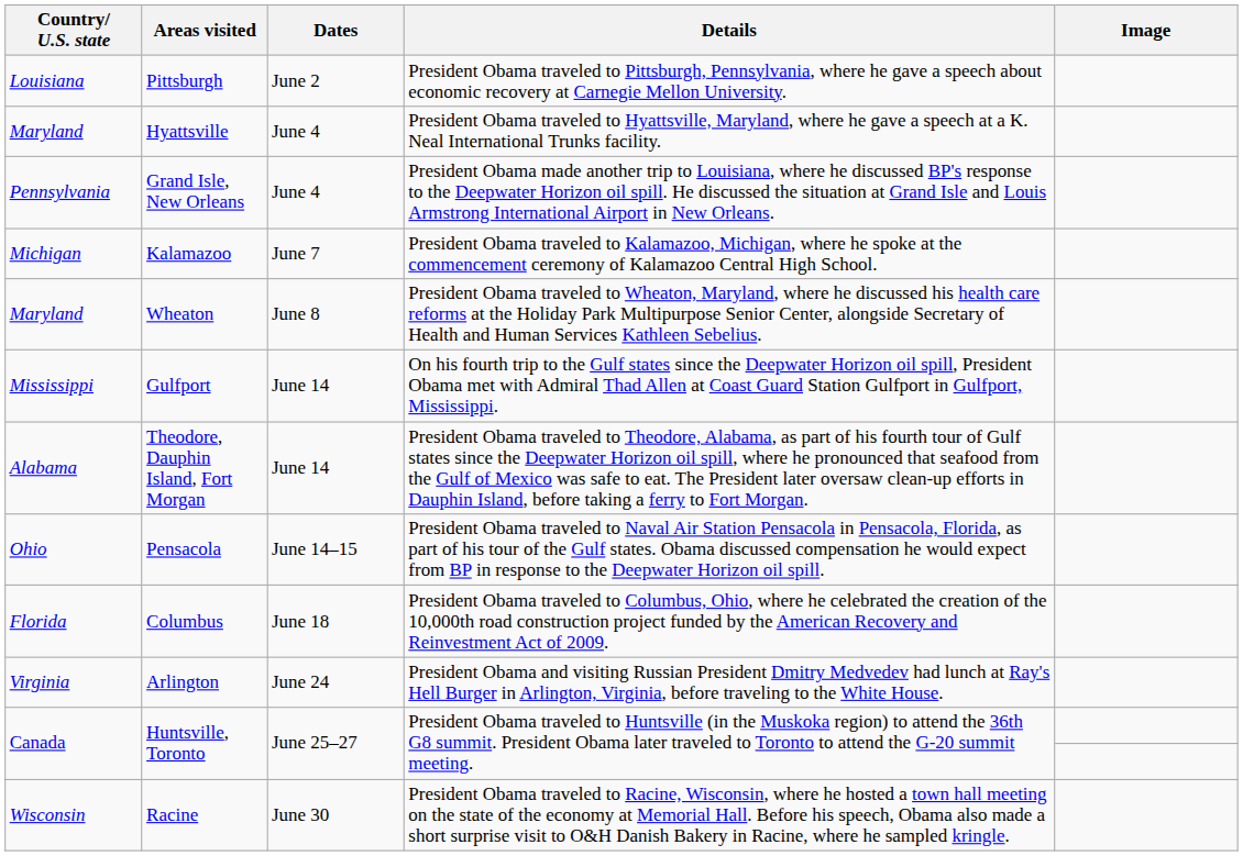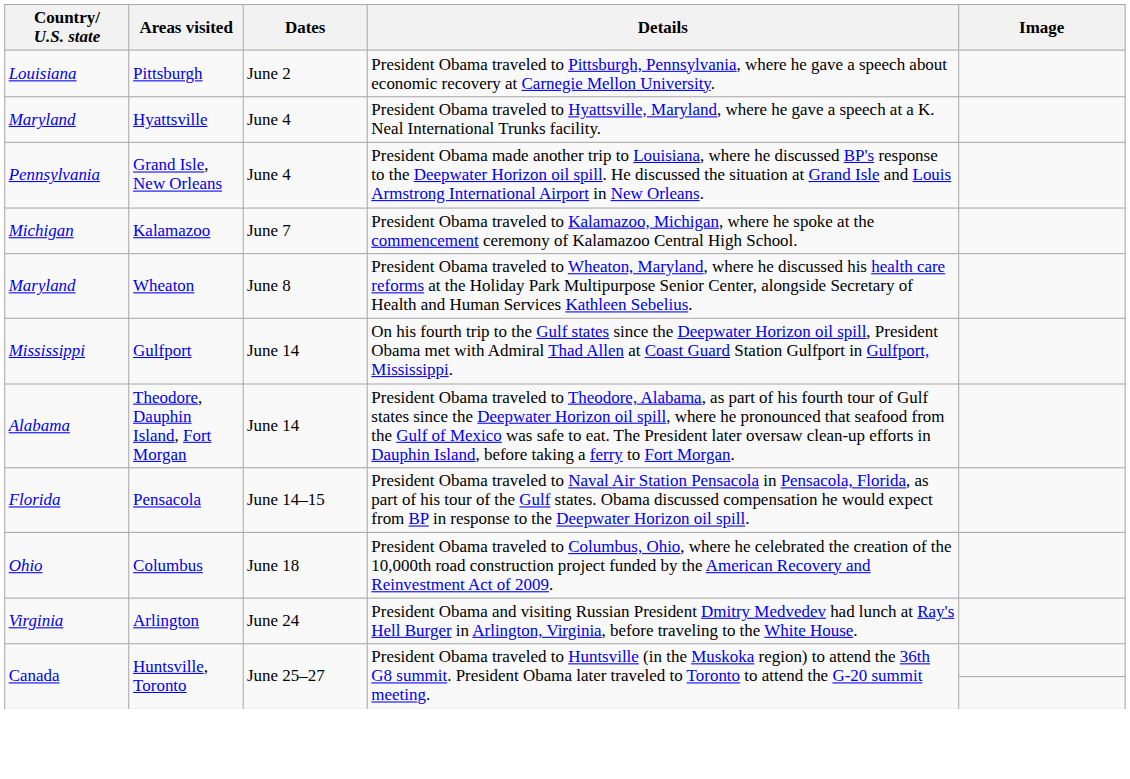Pensacola | Country/ U.S. state: Ohio -> Florida
Columbus | Country/ U.S. state: Florida -> Ohio
- row: Wisconsin | Racine | June 30 | President Obama traveled to Racine, Wisconsin, where he hosted a town hall meeting on the state of the economy at Memorial Hall. Before his speech, Obama also made a short surprise visit to O&H Danish Bakery in Racine, where he sampled kringle.
